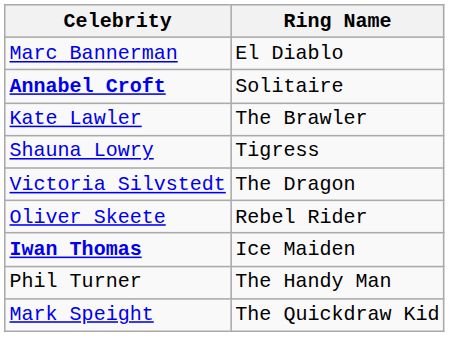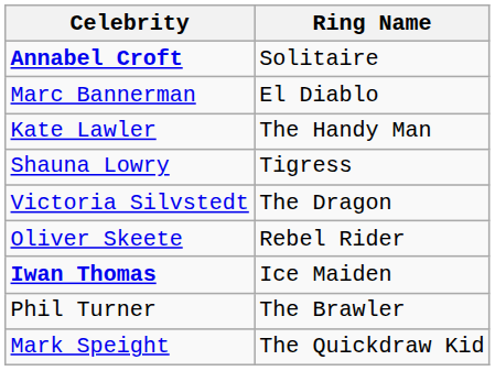rows swapped: Marc Bannerman <-> Annabel Croft
Kate Lawler | Ring Name: The Brawler -> The Handy Man
Phil Turner | Ring Name: The Handy Man -> The Brawler
